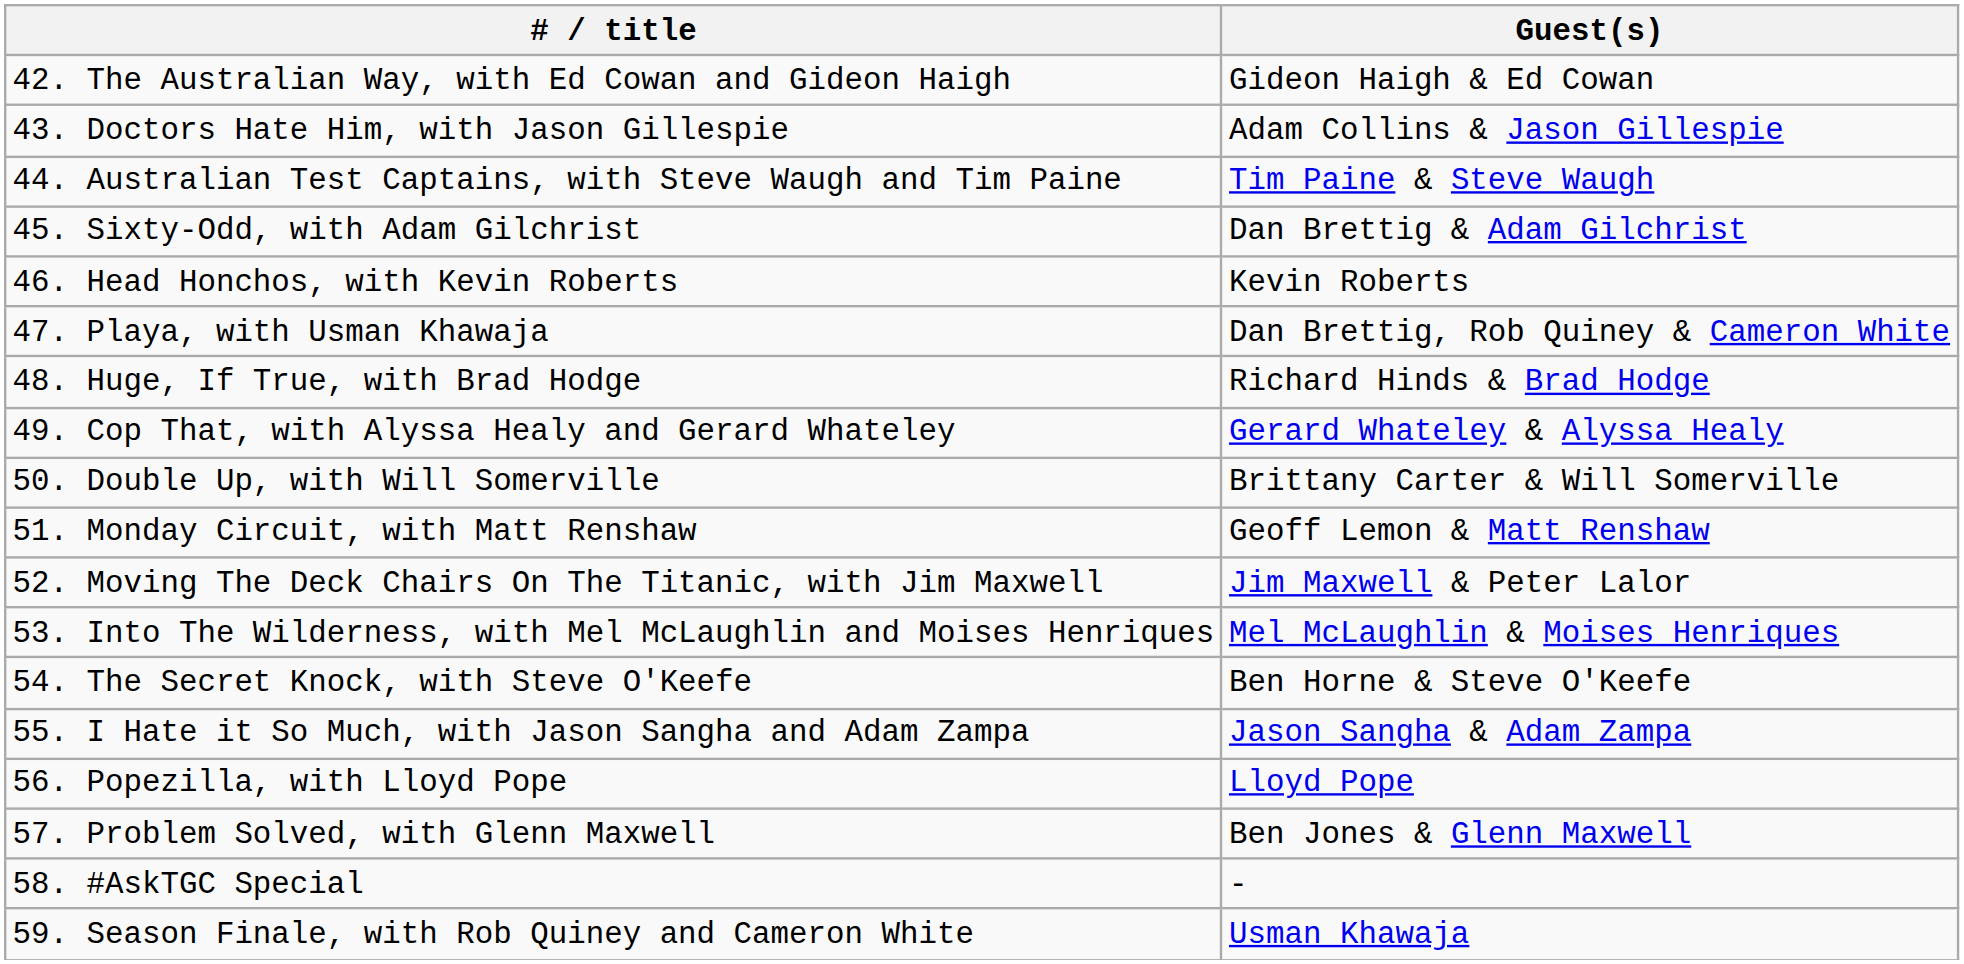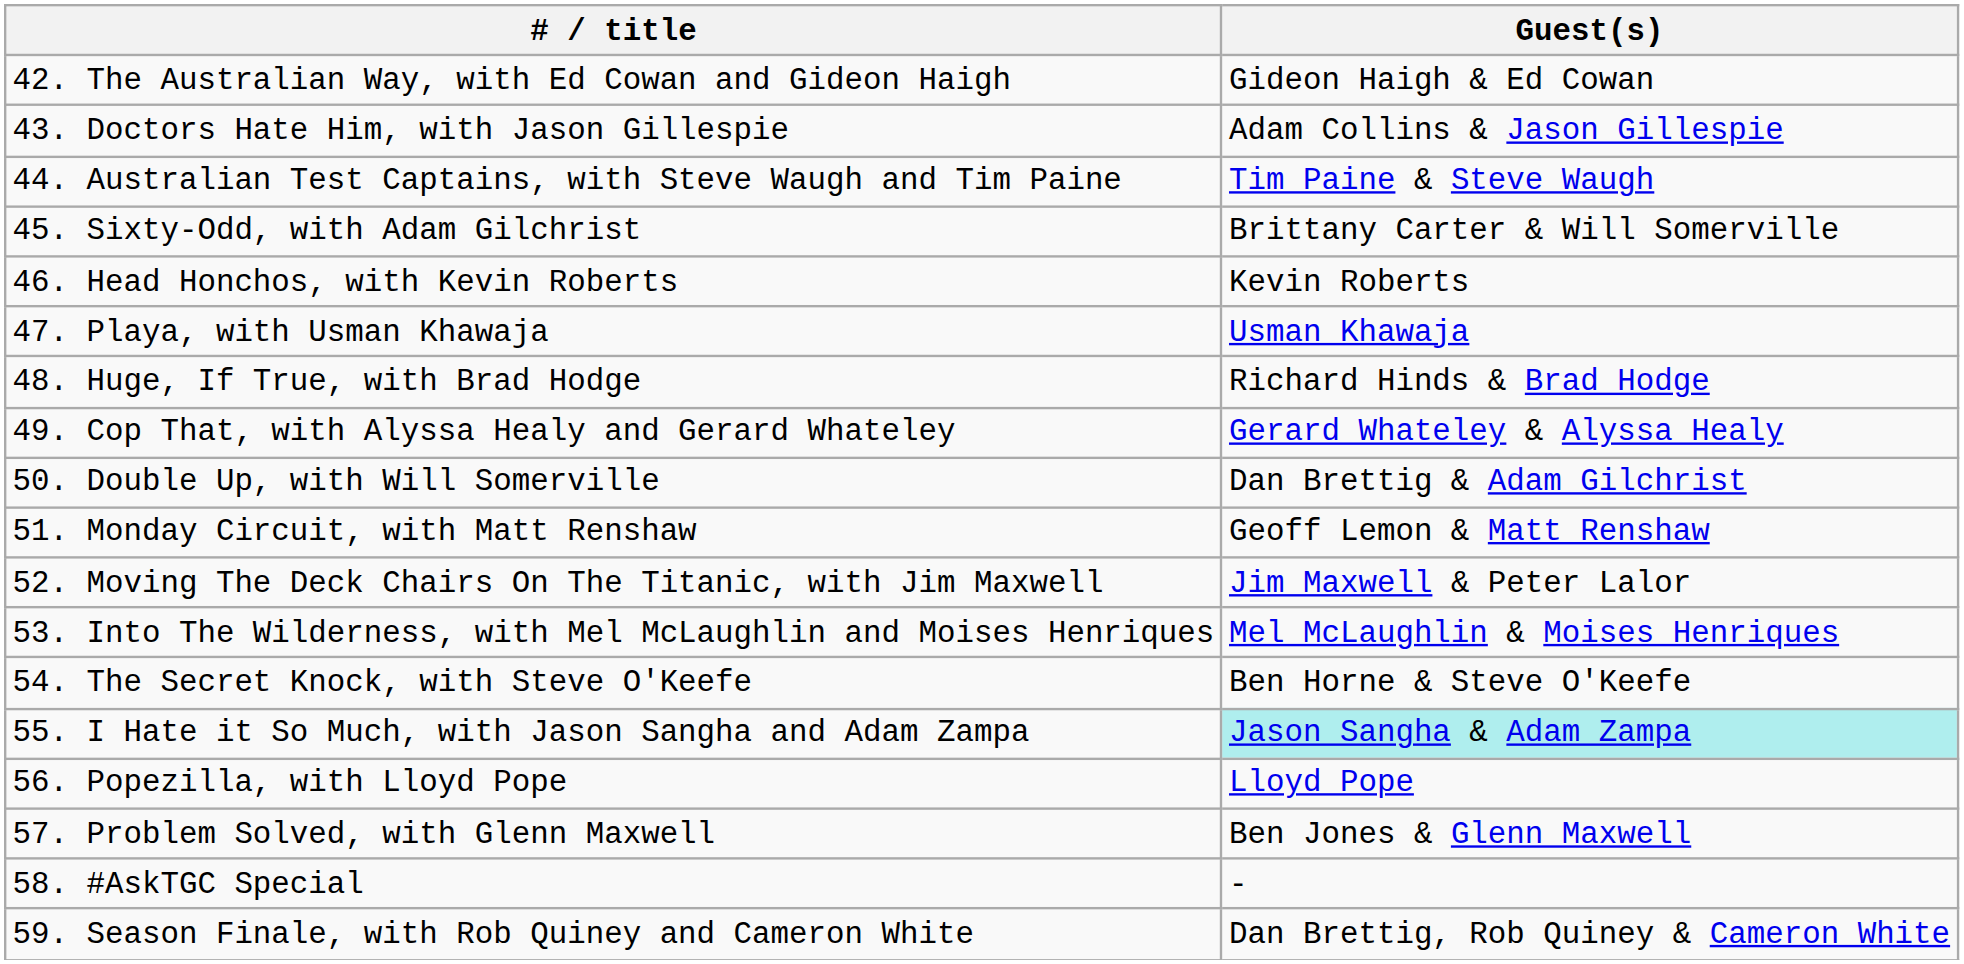45. Sixty-Odd, with Adam Gilchrist | Guest(s): Dan Brettig & Adam Gilchrist -> Brittany Carter & Will Somerville
47. Playa, with Usman Khawaja | Guest(s): Dan Brettig, Rob Quiney & Cameron White -> Usman Khawaja
50. Double Up, with Will Somerville | Guest(s): Brittany Carter & Will Somerville -> Dan Brettig & Adam Gilchrist
55. I Hate it So Much, with Jason Sangha and Adam Zampa | Guest(s): no background -> paleturquoise background
59. Season Finale, with Rob Quiney and Cameron White | Guest(s): Usman Khawaja -> Dan Brettig, Rob Quiney & Cameron White
